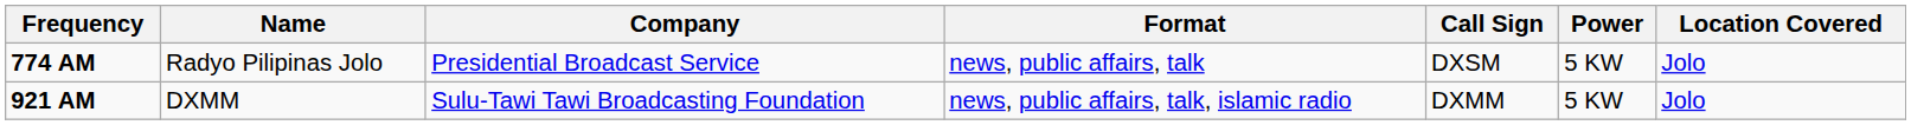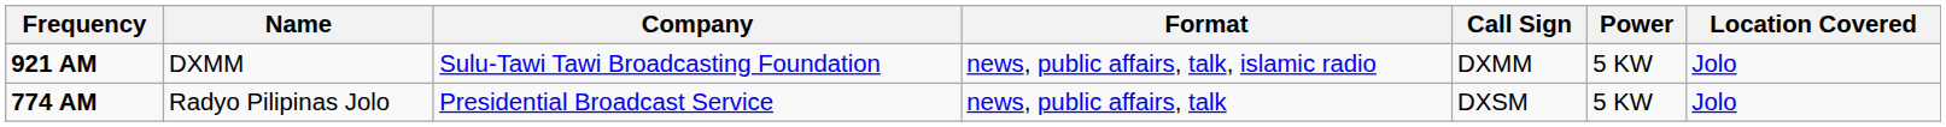rows swapped: 774 AM <-> 921 AM
